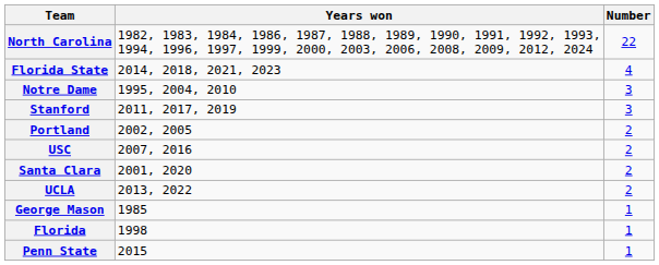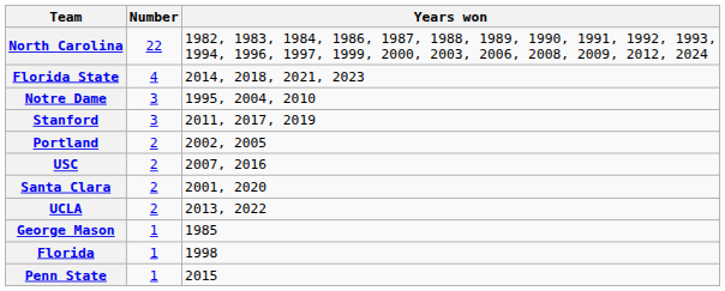columns swapped: Number <-> Years won
